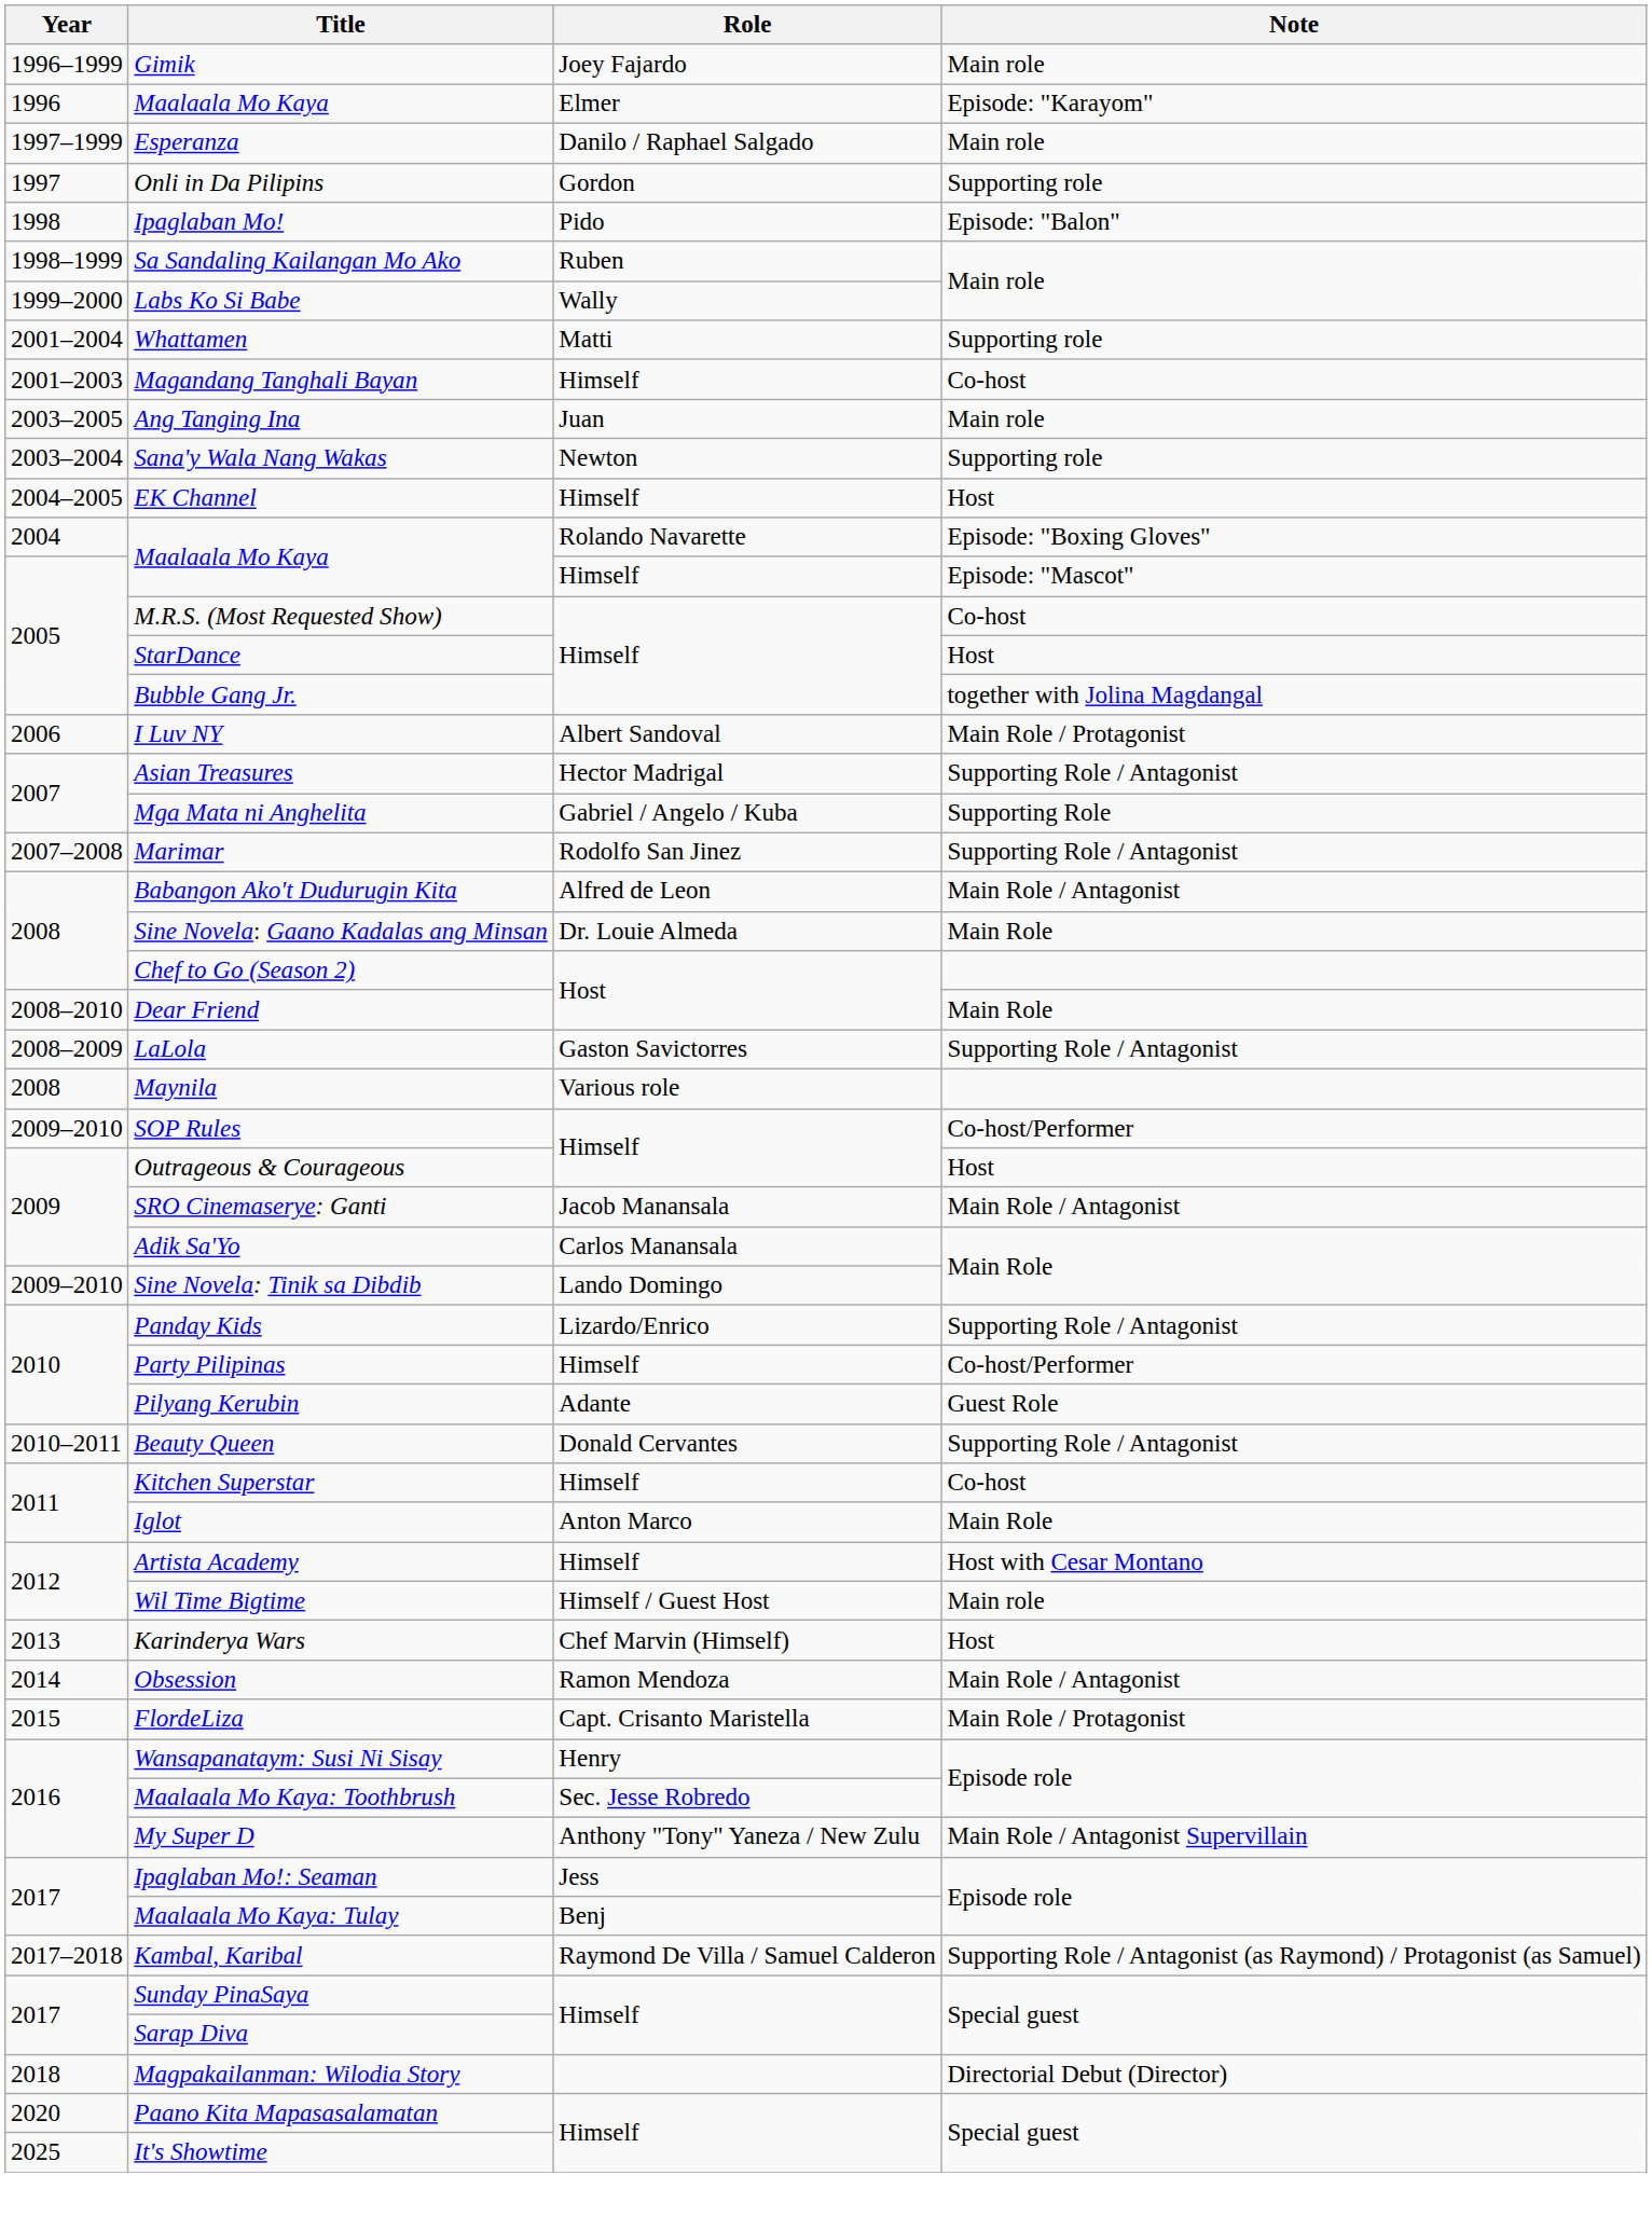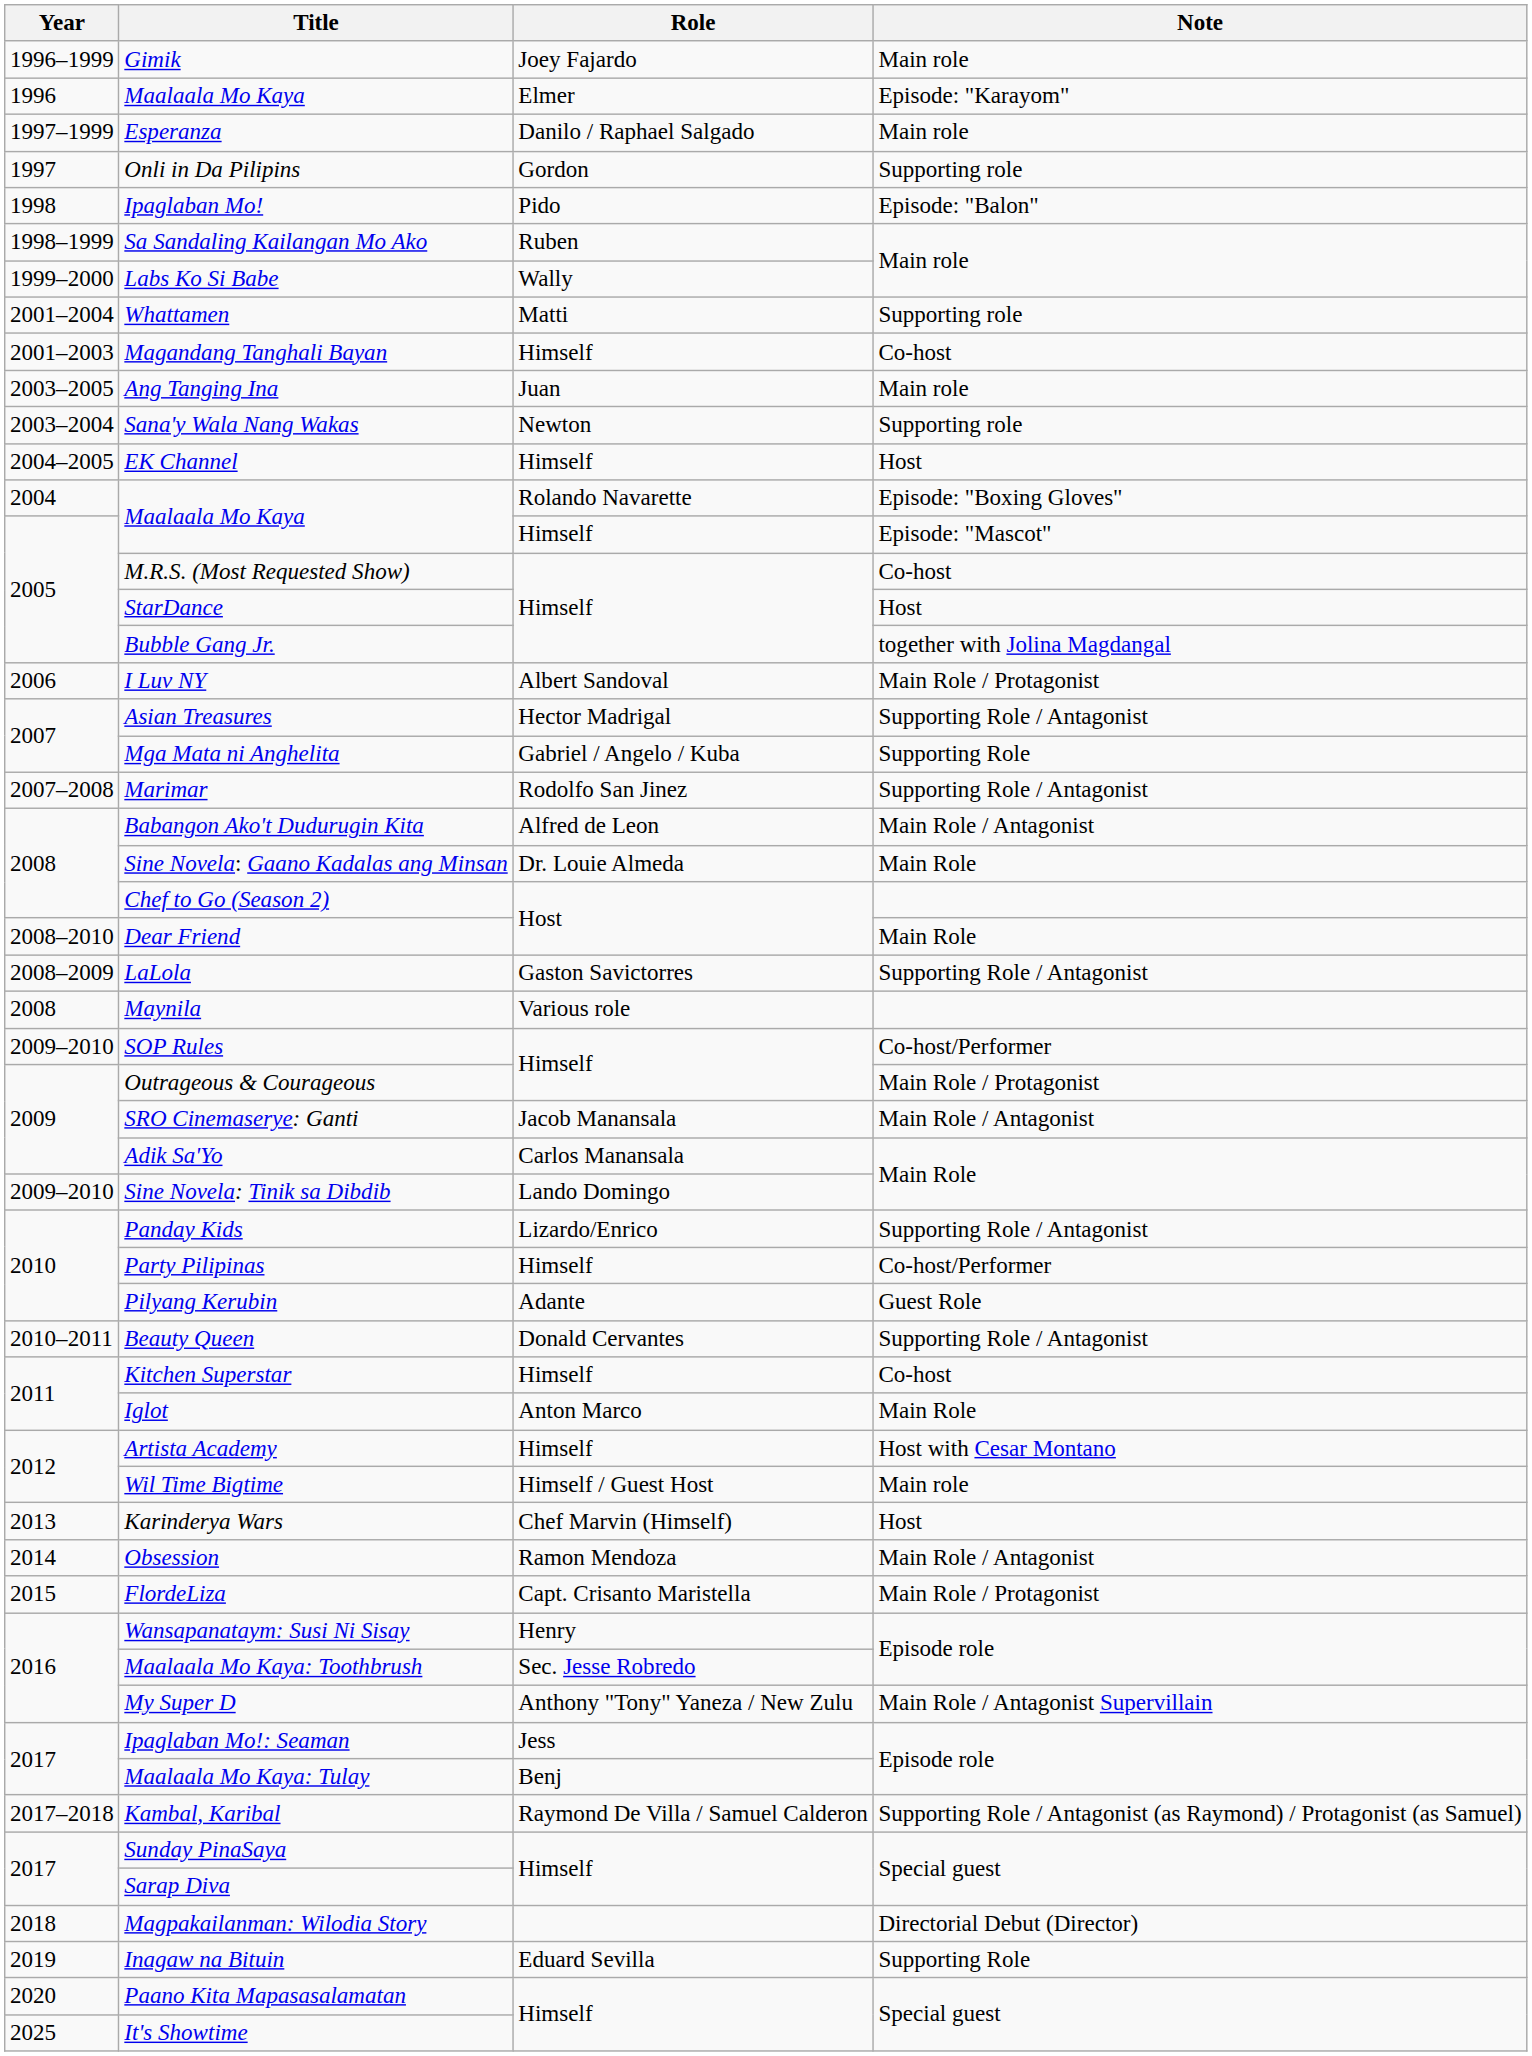Outrageous & Courageous | Note: Host -> Main Role / Protagonist
+ row: 2019 | Inagaw na Bituin | Eduard Sevilla | Supporting Role
